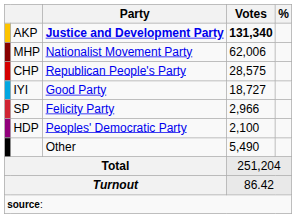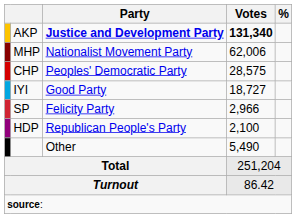CHP | Party: Republican People's Party -> Peoples' Democratic Party
HDP | Party: Peoples' Democratic Party -> Republican People's Party
